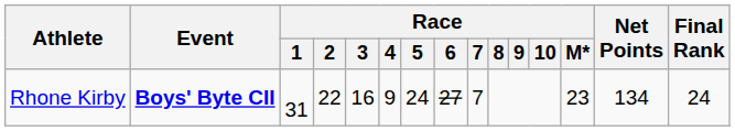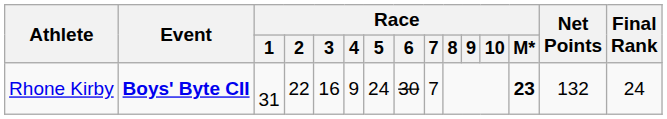Rhone Kirby | Race / 6: 27 -> 30
Rhone Kirby | Race / M*: normal -> bold
Rhone Kirby | Net Points: 134 -> 132
